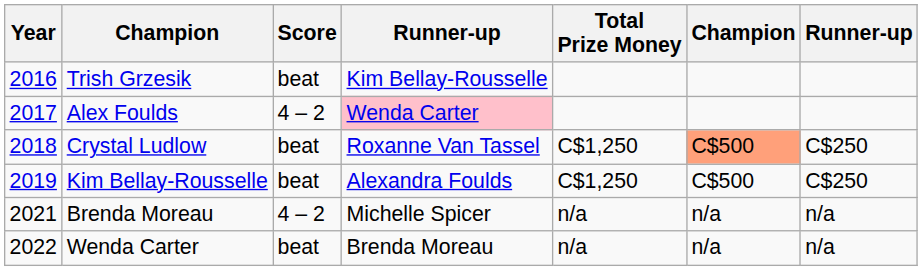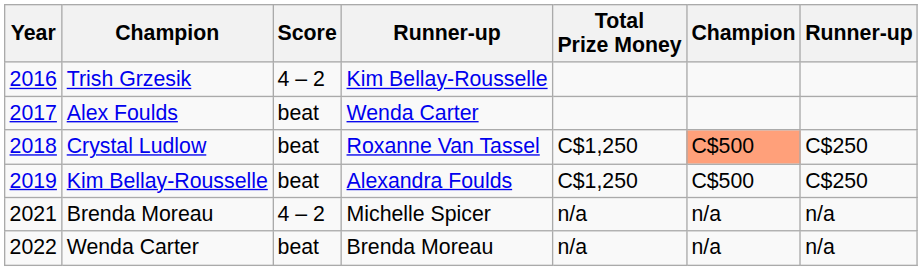Trish Grzesik | Score: beat -> 4 – 2
Alex Foulds | Score: 4 – 2 -> beat
Alex Foulds | column 4: pink background -> no background
